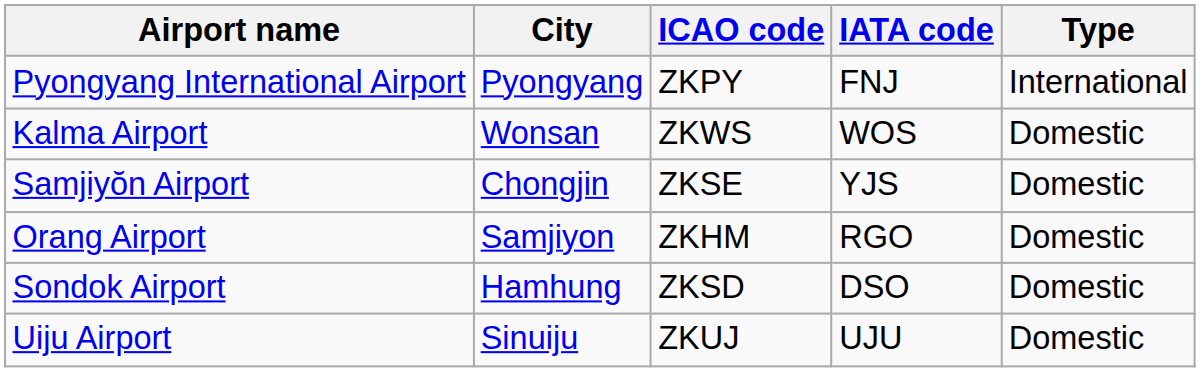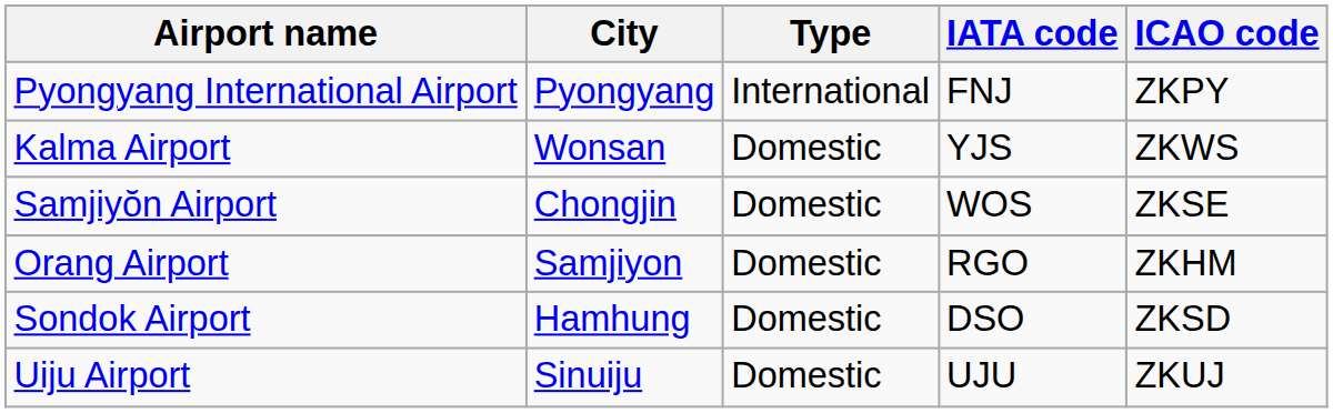columns swapped: ICAO code <-> Type
Kalma Airport | IATA code: WOS -> YJS
Samjiyŏn Airport | IATA code: YJS -> WOS
